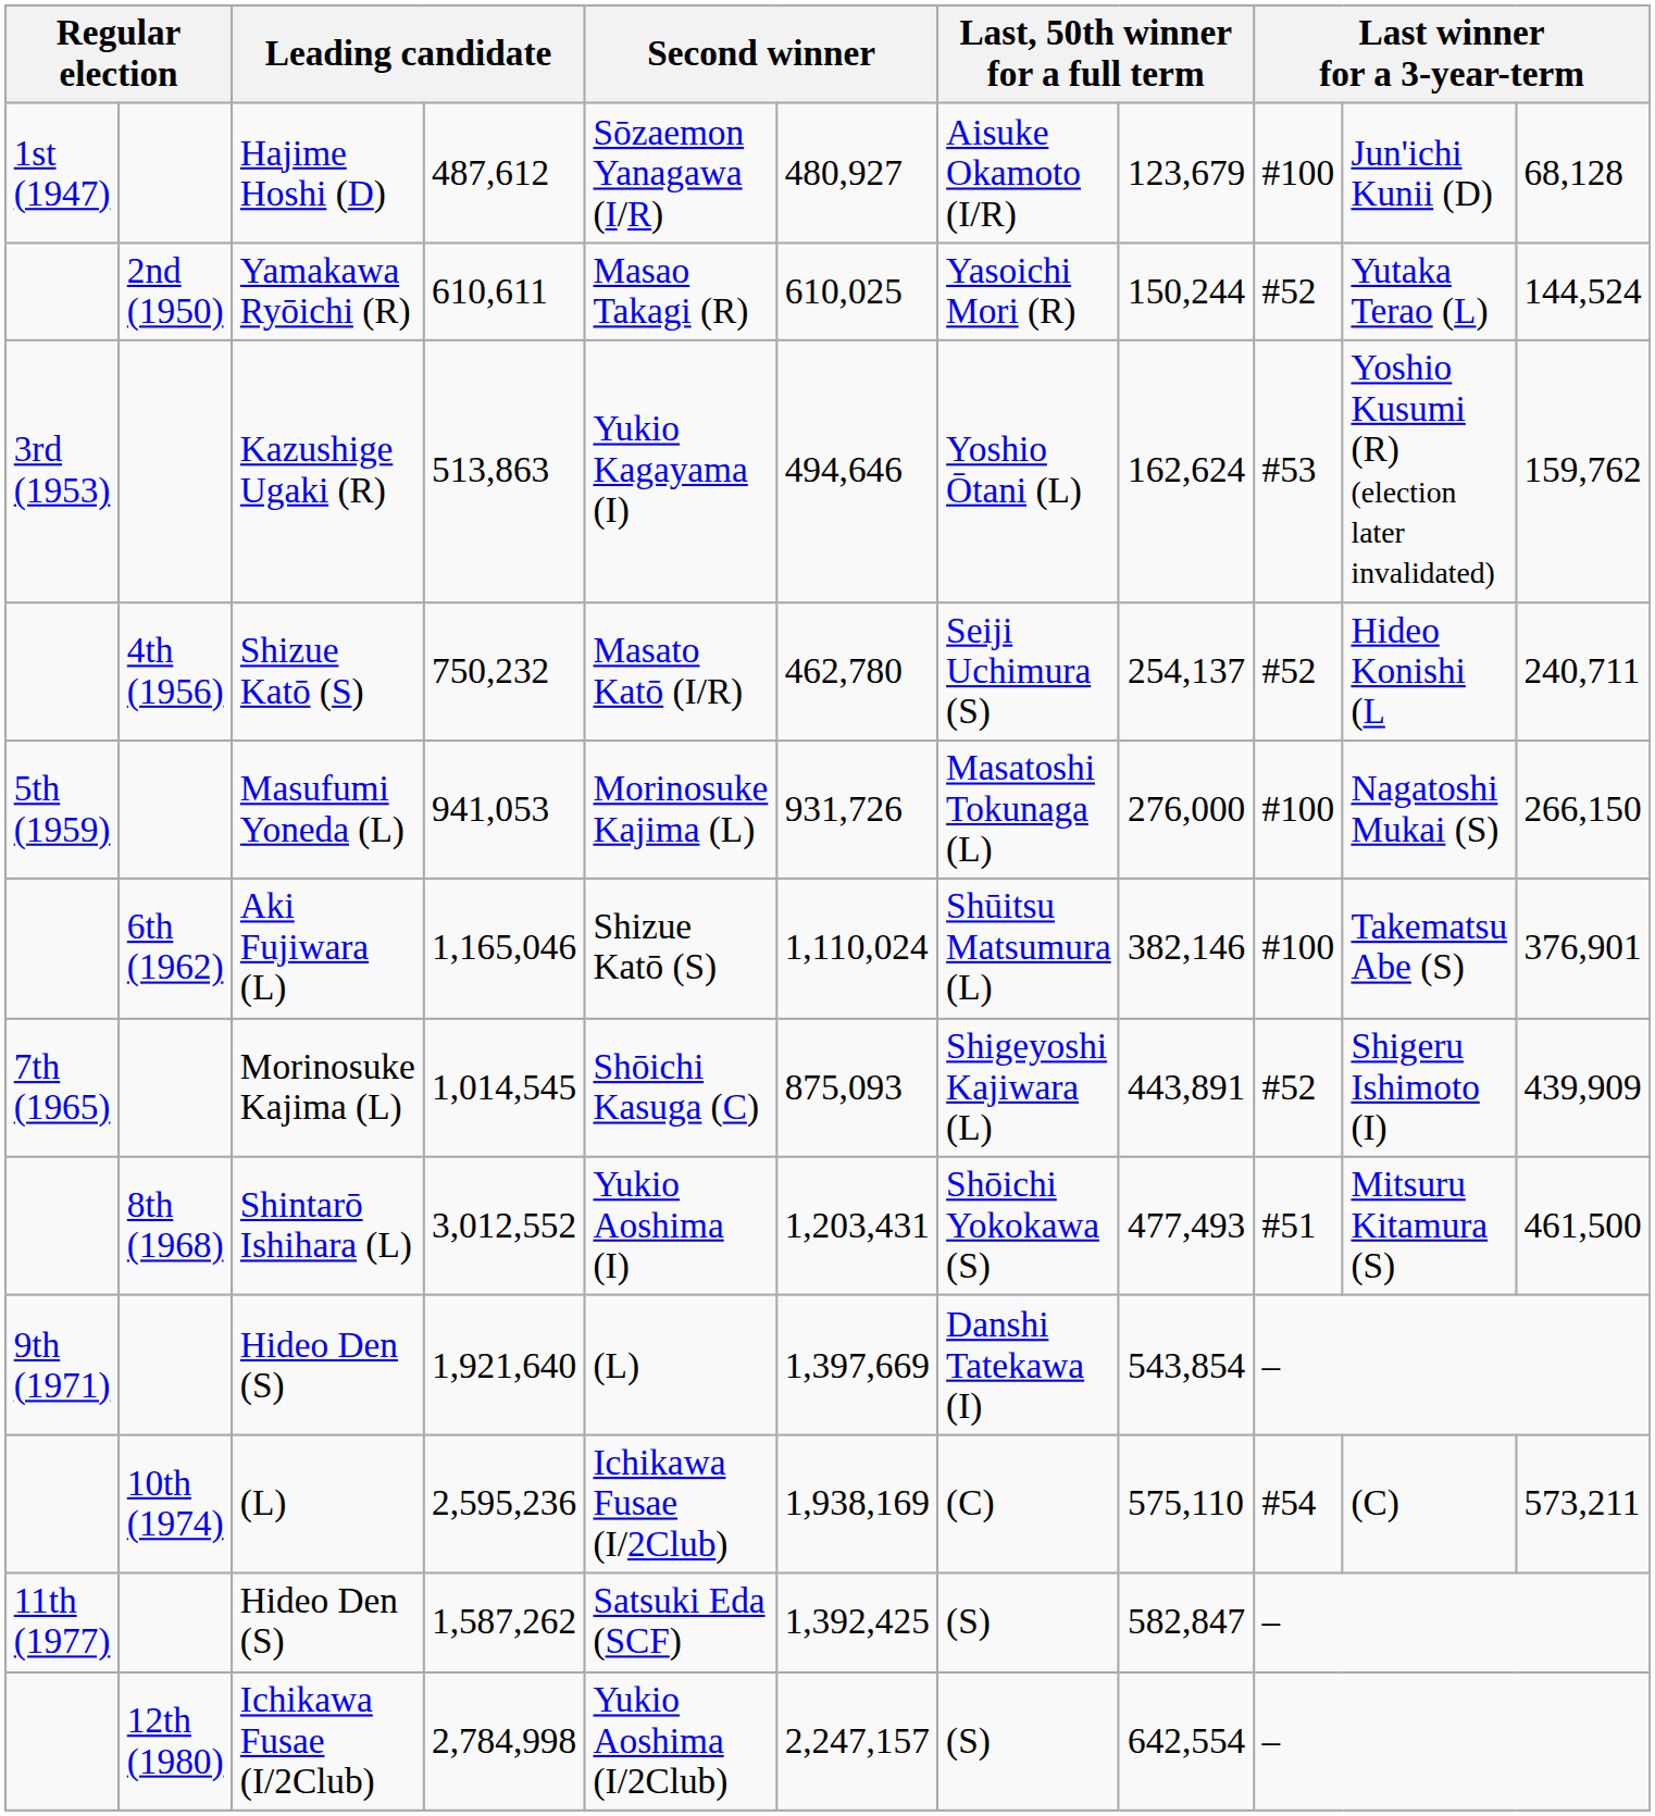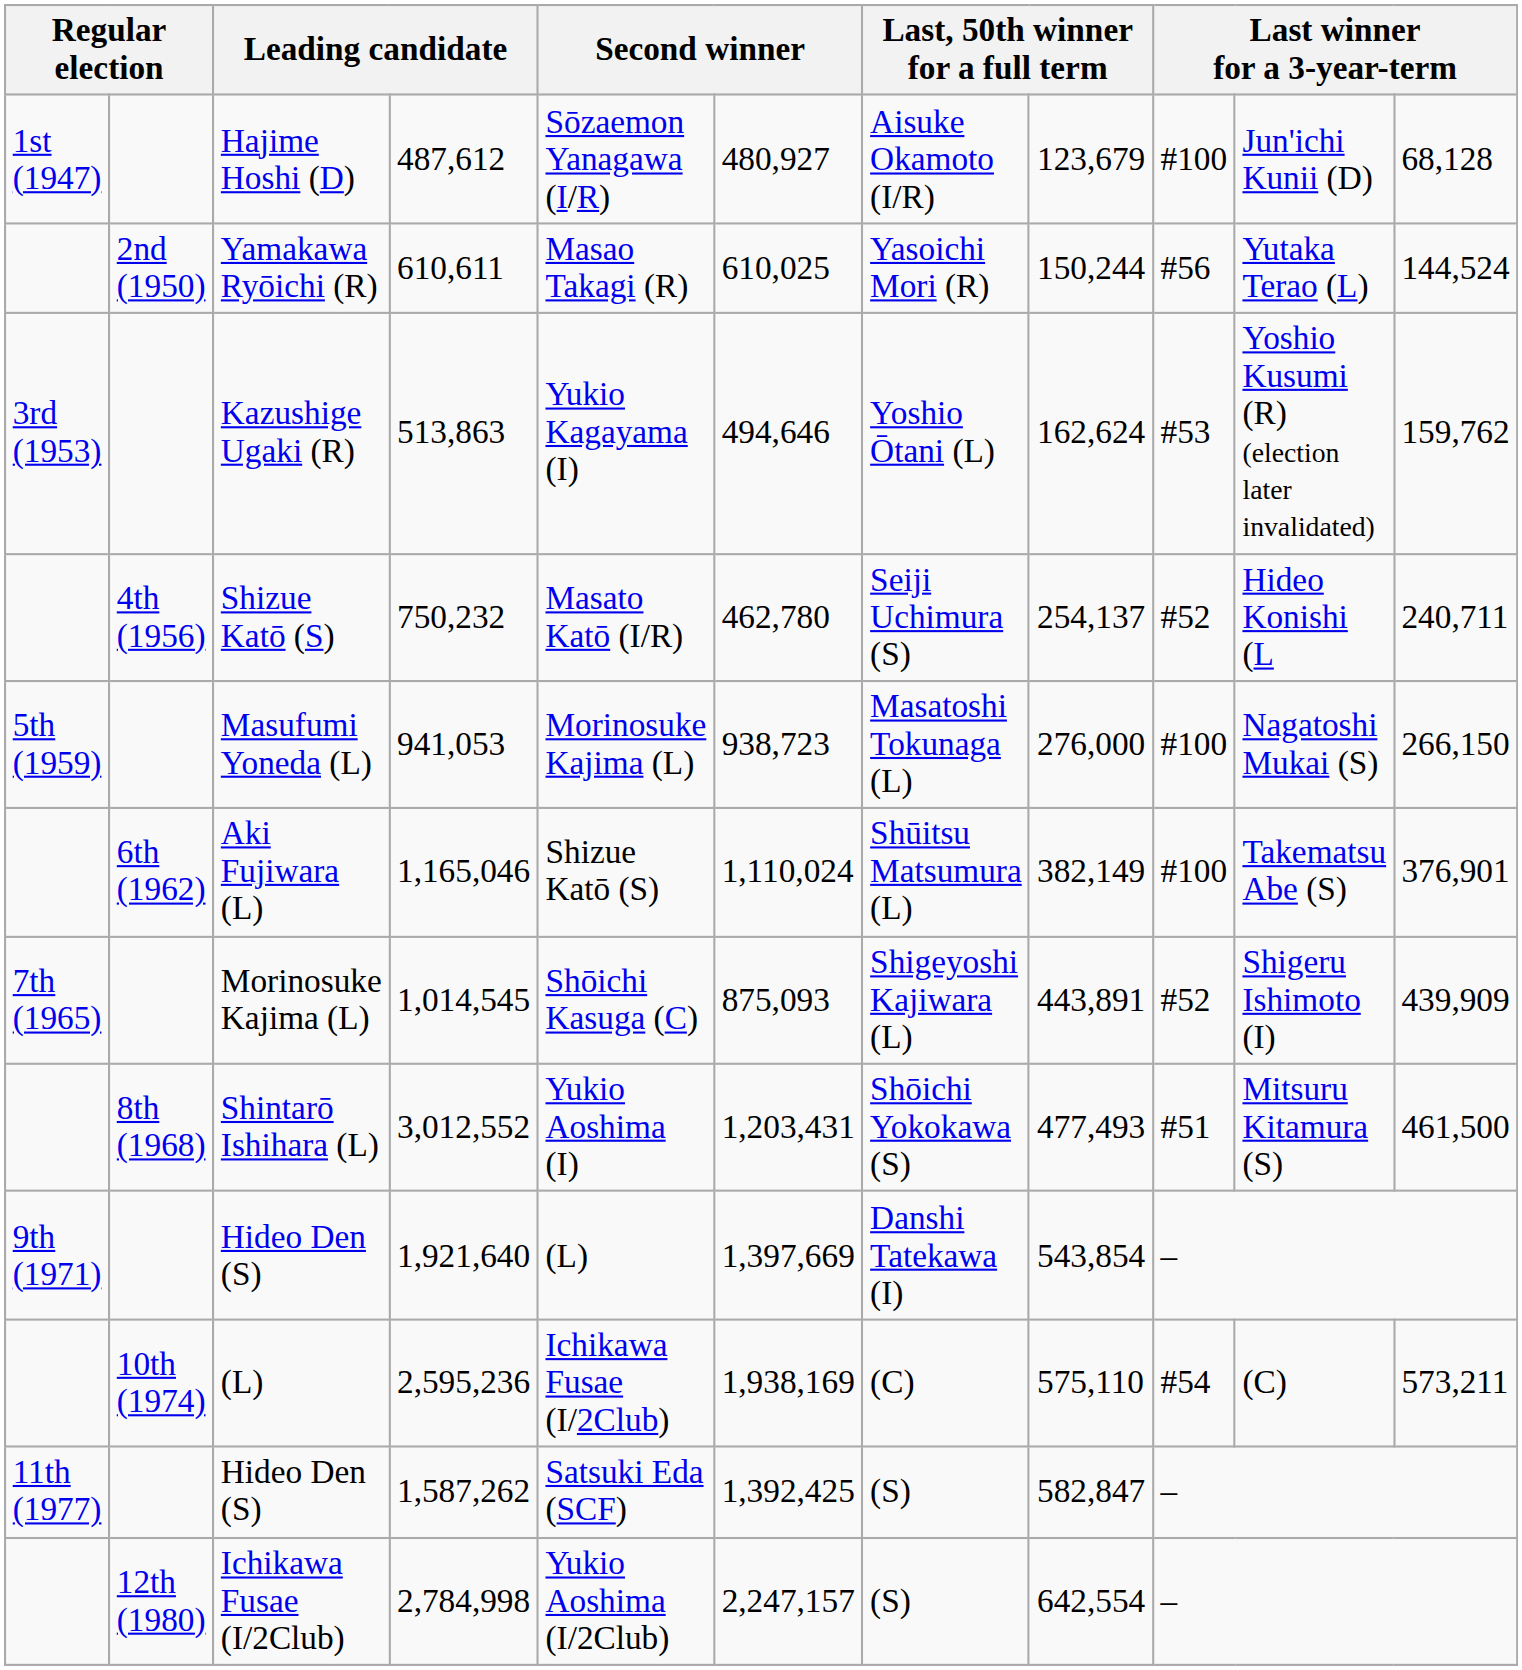Yamakawa Ryōichi (R) | column 9: #52 -> #56
Masufumi Yoneda (L) | column 6: 931,726 -> 938,723
Aki Fujiwara (L) | column 8: 382,146 -> 382,149
